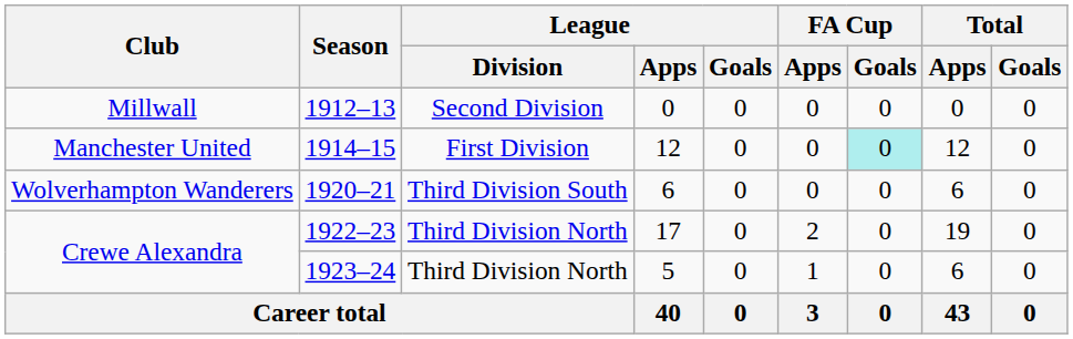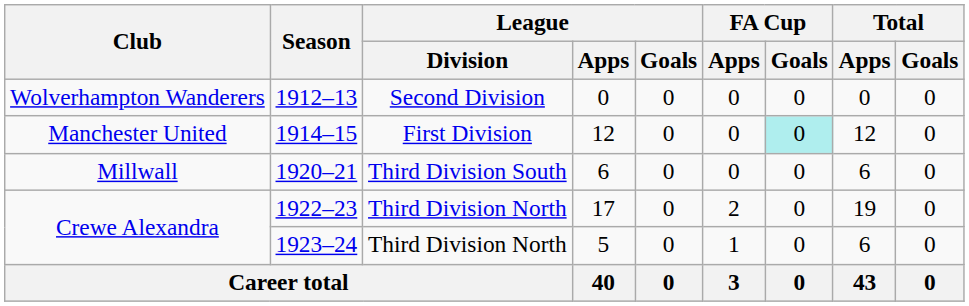1912–13 | Club: Millwall -> Wolverhampton Wanderers
1920–21 | Club: Wolverhampton Wanderers -> Millwall
